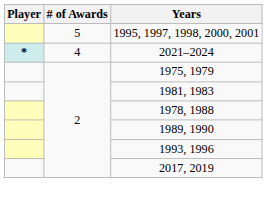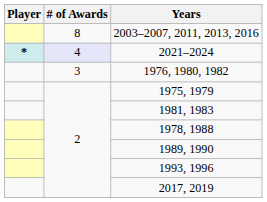+ row: 8 | 2003–2007, 2011, 2013, 2016
- row: 5 | 1995, 1997, 1998, 2000, 2001
2021–2024 | # of Awards: no background -> lavender background
+ row: 3 | 1976, 1980, 1982
